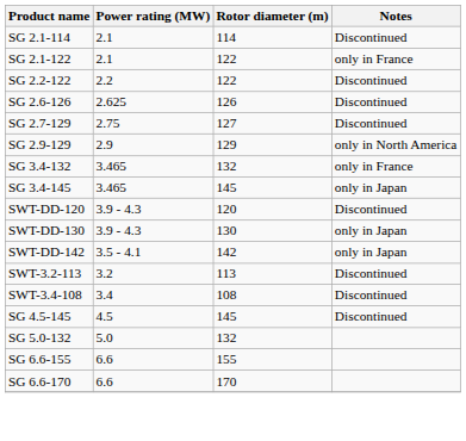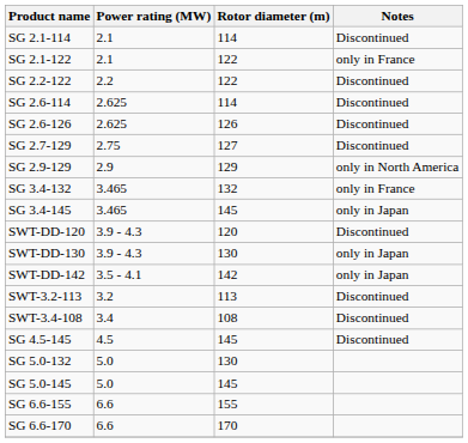+ row: SG 2.6-114 | 2.625 | 114 | Discontinued
SG 5.0-132 | Rotor diameter (m): 132 -> 130
+ row: SG 5.0-145 | 5.0 | 145
